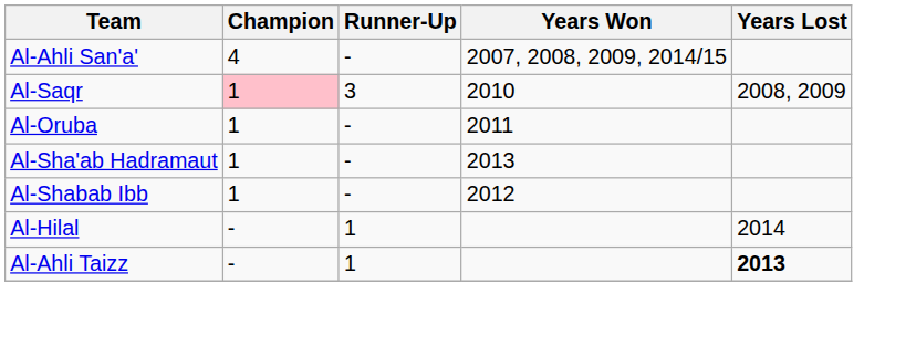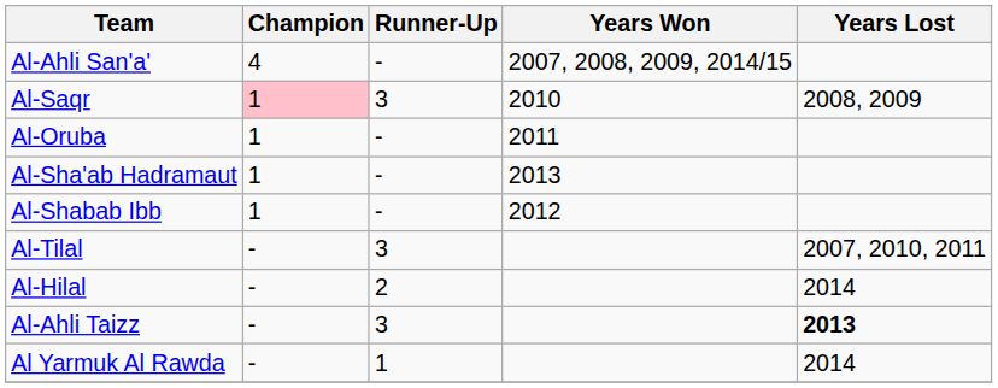+ row: Al-Tilal | - | 3 | 2007, 2010, 2011
Al-Hilal | Runner-Up: 1 -> 2
Al-Ahli Taizz | Runner-Up: 1 -> 3
+ row: Al Yarmuk Al Rawda | - | 1 | 2014
